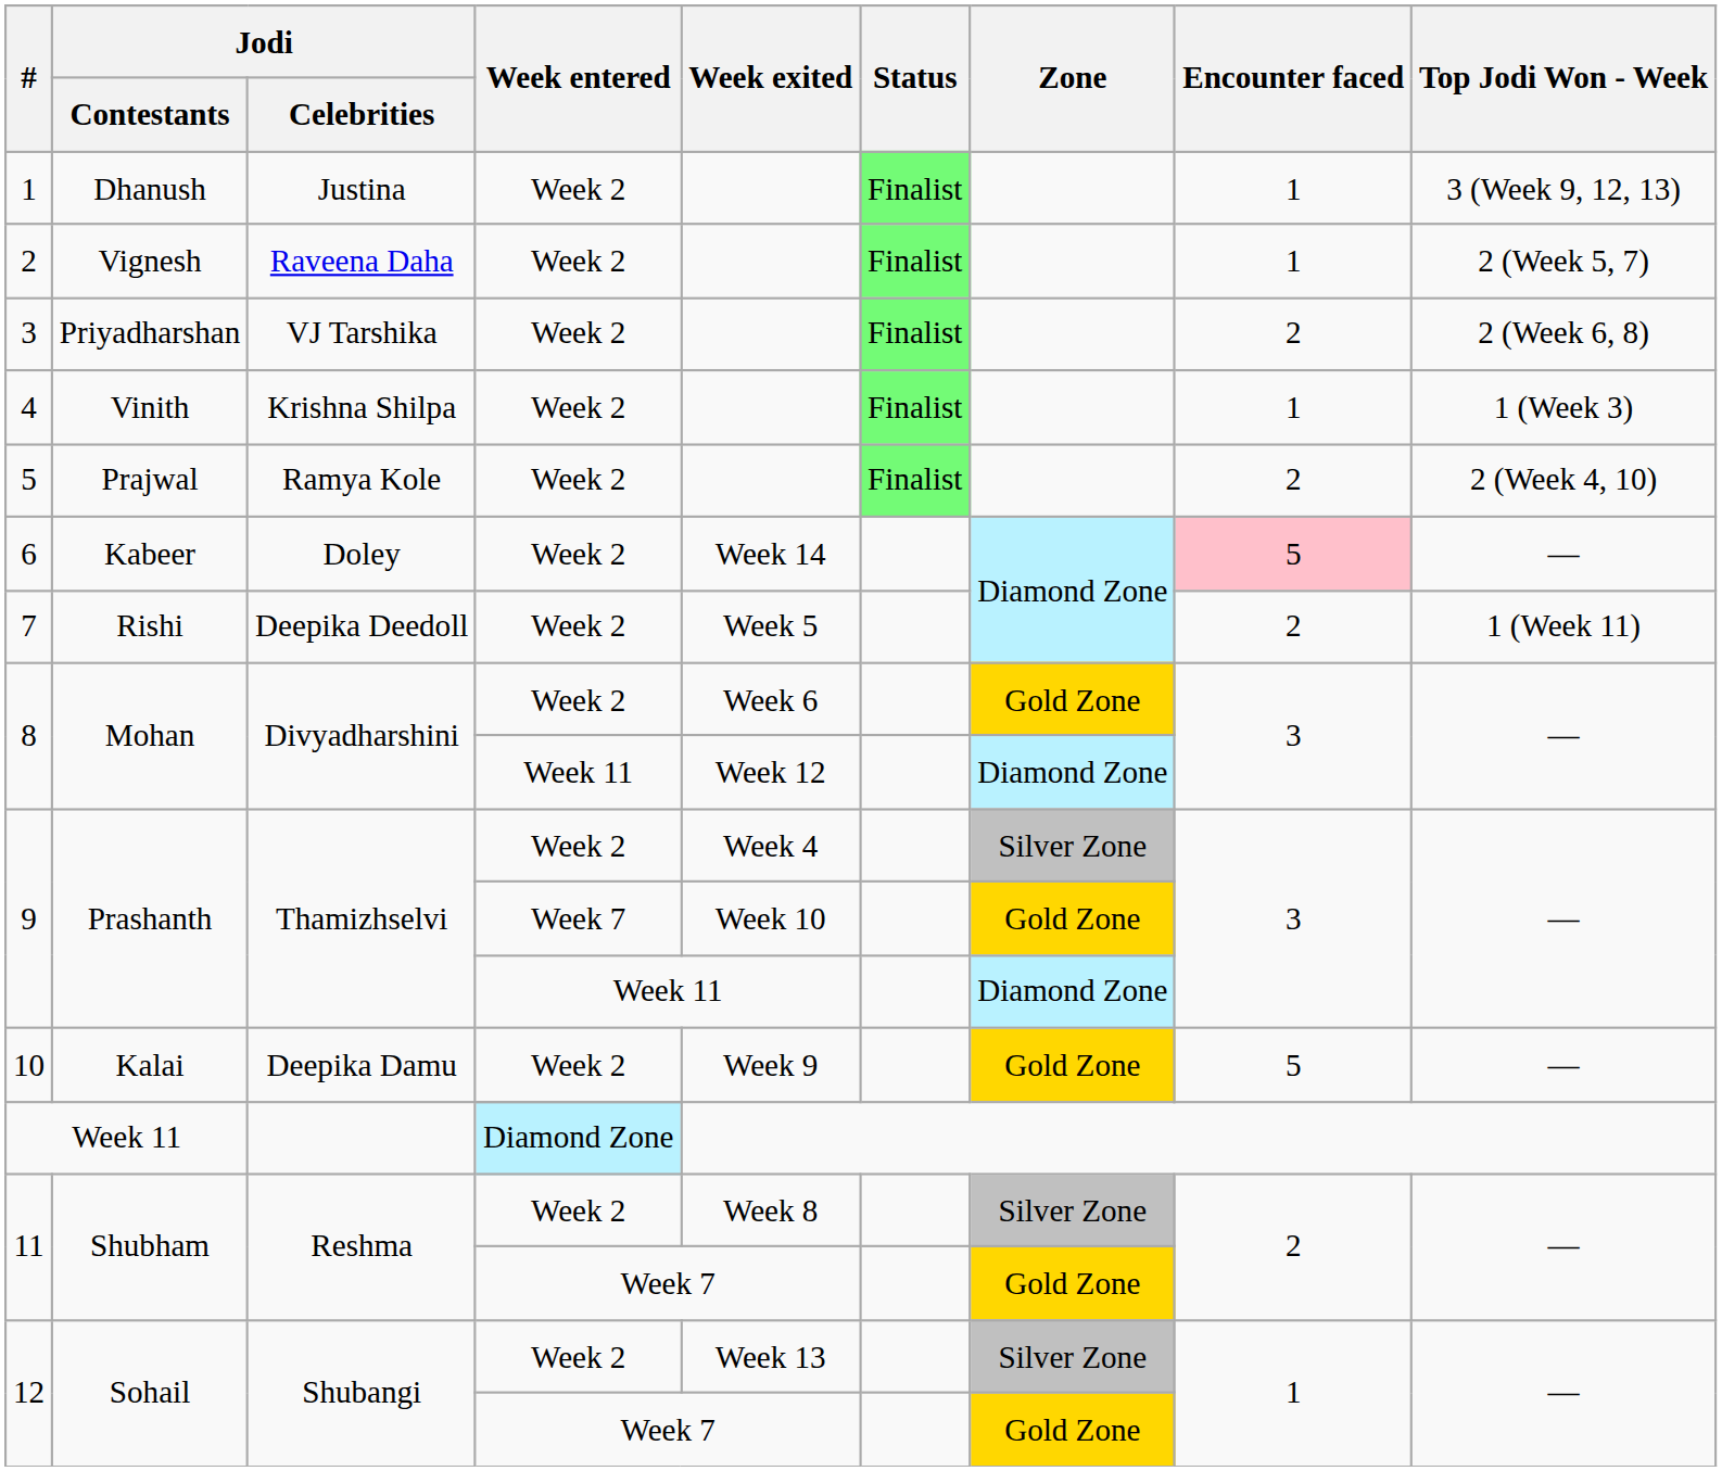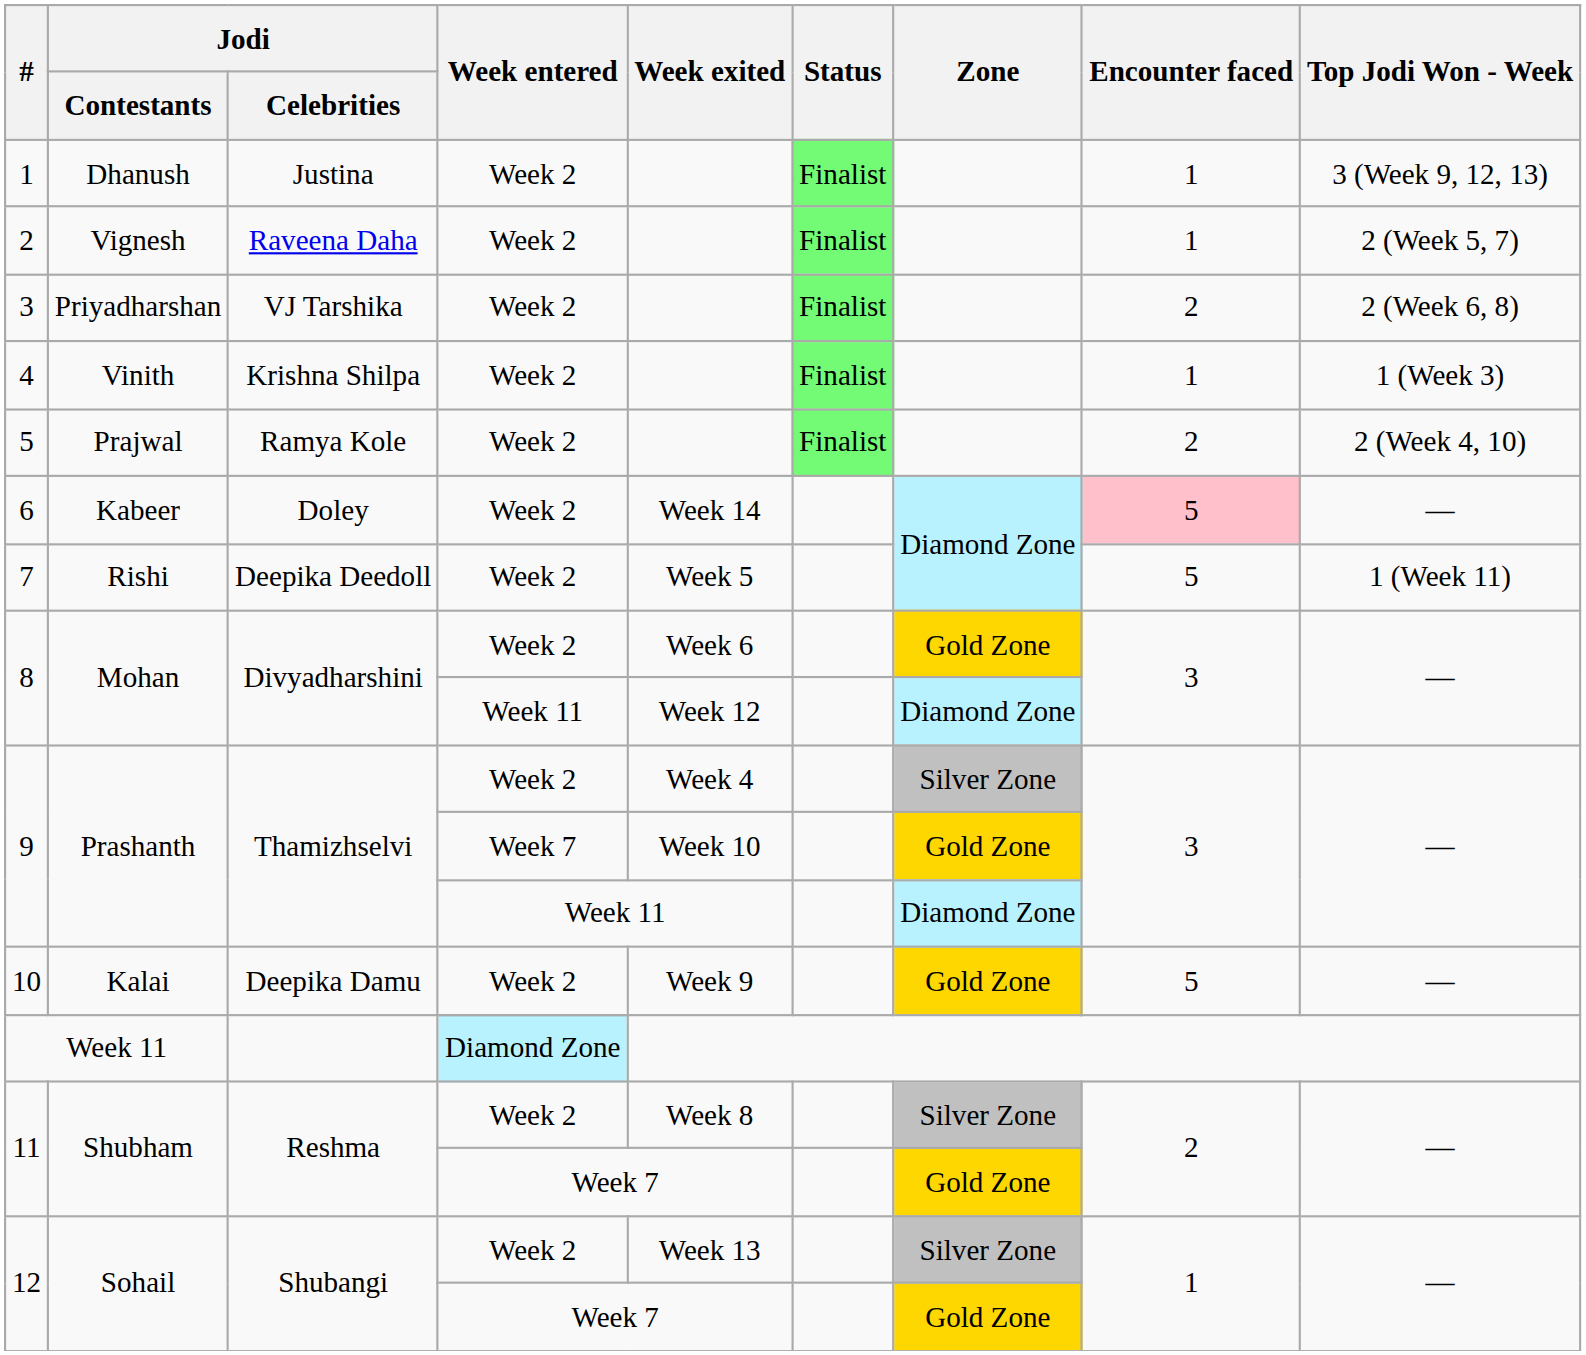7 | Encounter faced: 2 -> 5
